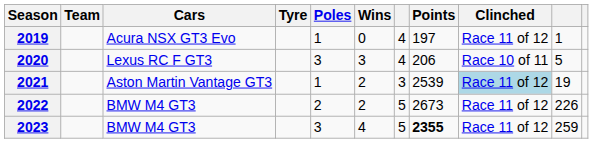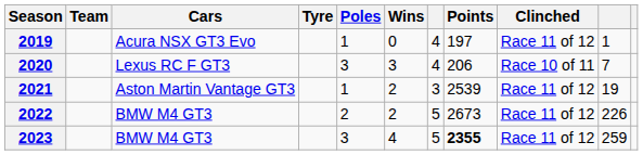2020 | column 10: 5 -> 7
2021 | Clinched: lightblue background -> no background
